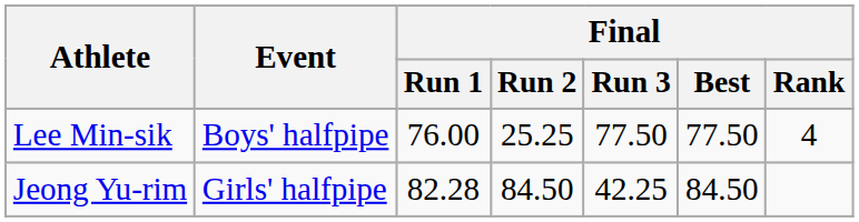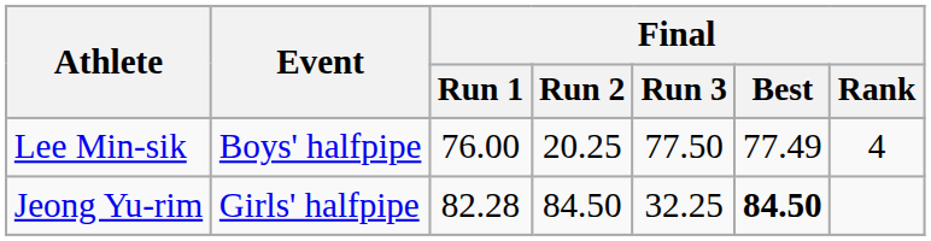Lee Min-sik | Final / Run 2: 25.25 -> 20.25
Lee Min-sik | Final / Best: 77.50 -> 77.49
Jeong Yu-rim | Final / Run 3: 42.25 -> 32.25
Jeong Yu-rim | Final / Best: normal -> bold
